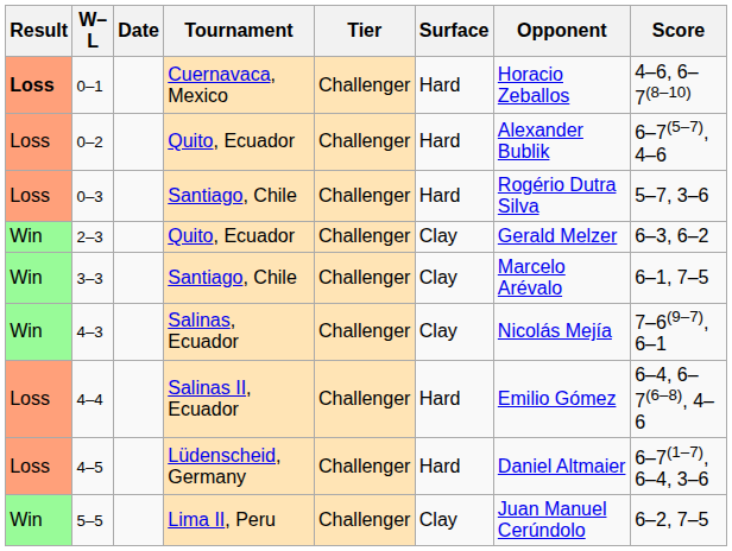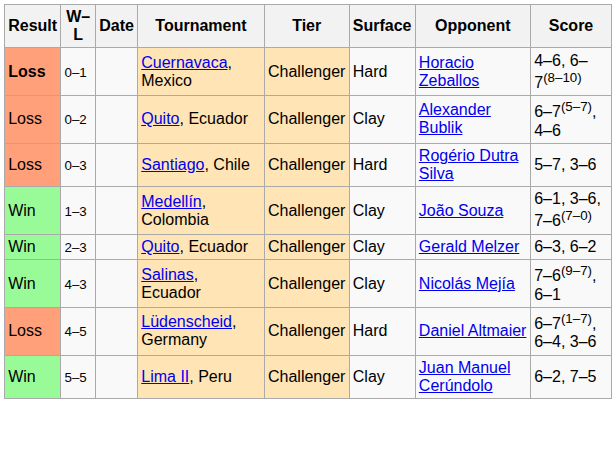0–2 | Surface: Hard -> Clay
+ row: Win | 1–3 | Medellín, Colombia | Challenger | Clay | João Souza | 6–1, 3–6, 7–6(7–0)
- row: Win | 3–3 | Santiago, Chile | Challenger | Clay | Marcelo Arévalo | 6–1, 7–5
- row: Loss | 4–4 | Salinas II, Ecuador | Challenger | Hard | Emilio Gómez | 6–4, 6–7(6–8), 4–6
